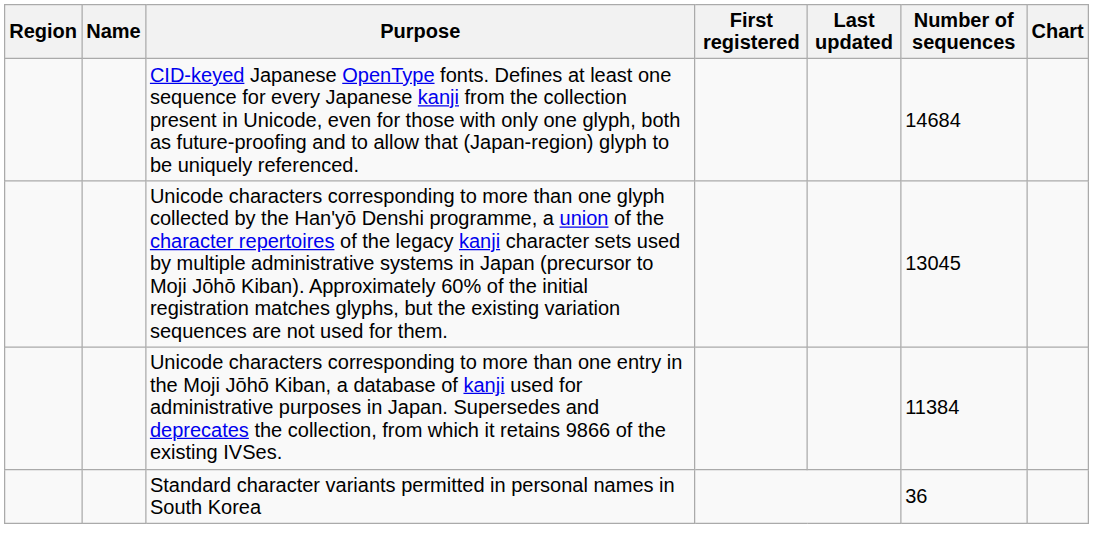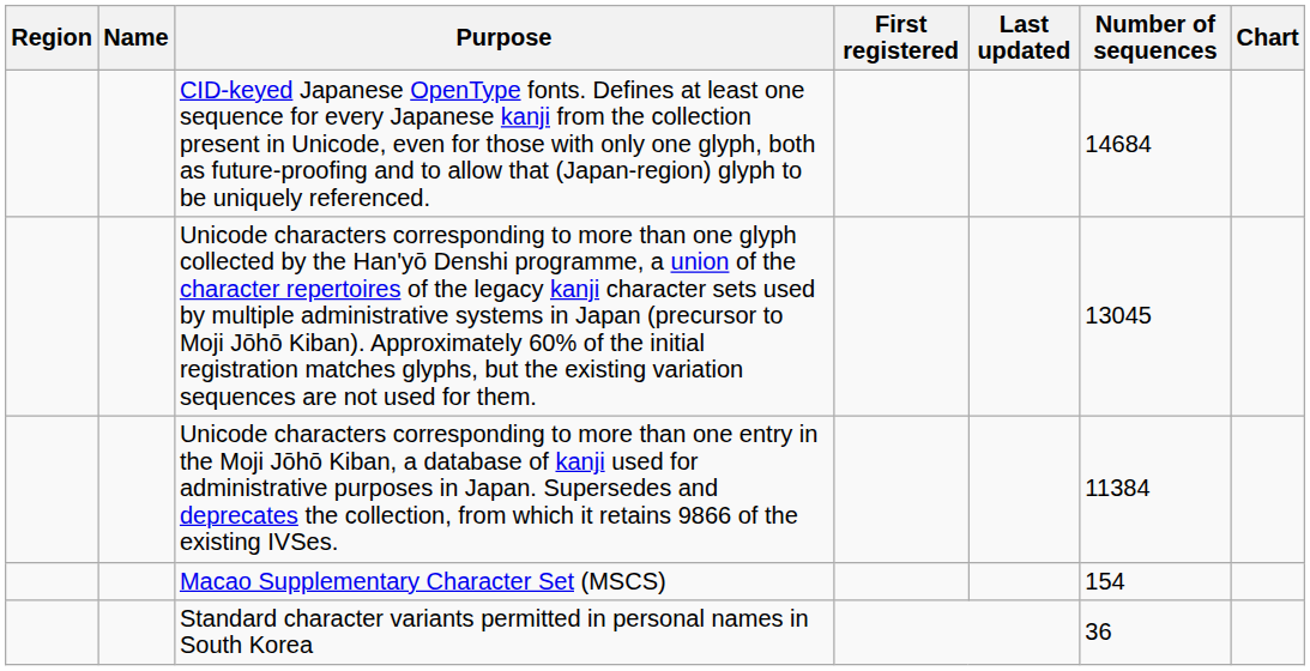+ row: Macao Supplementary Character Set (MSCS) | 154
